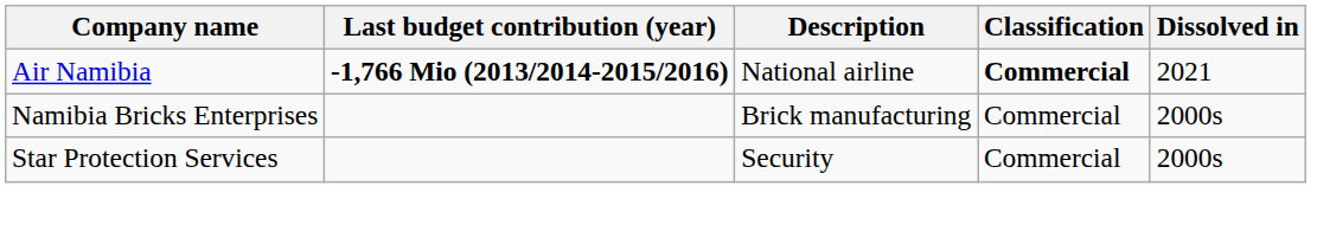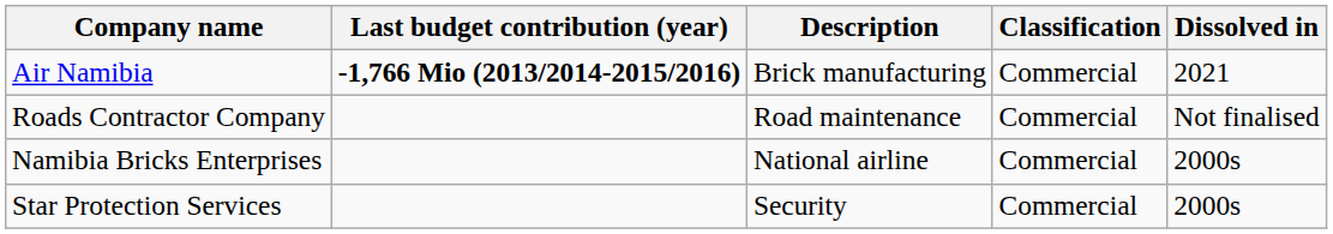Air Namibia | Description: National airline -> Brick manufacturing
Air Namibia | Classification: bold -> normal
+ row: Roads Contractor Company | Road maintenance | Commercial | Not finalised
Namibia Bricks Enterprises | Description: Brick manufacturing -> National airline
